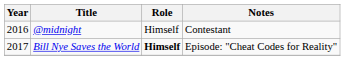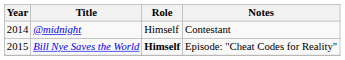@midnight | Year: 2016 -> 2014
Bill Nye Saves the World | Year: 2017 -> 2015
